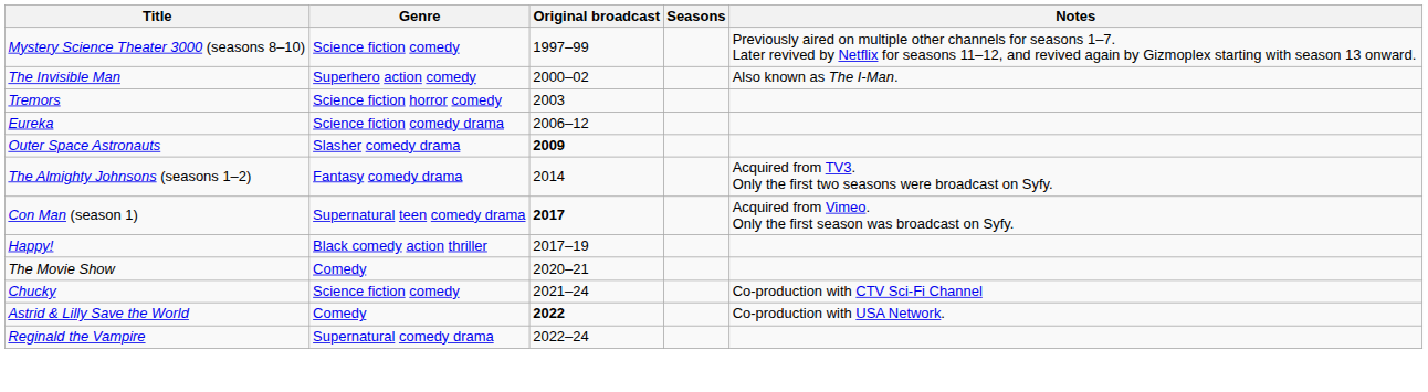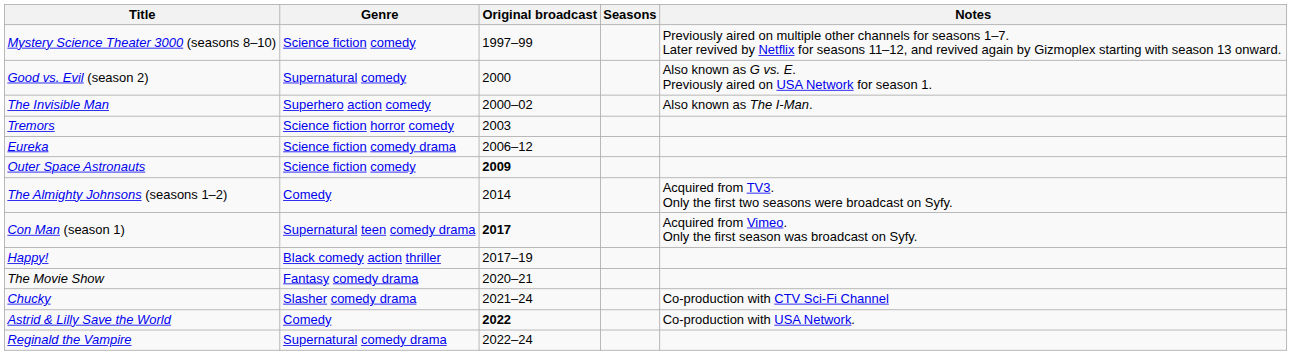+ row: Good vs. Evil (season 2) | Supernatural comedy | 2000 | Also known as G vs. E. Previously aired on USA Network for season 1.
Outer Space Astronauts | Genre: Slasher comedy drama -> Science fiction comedy
The Almighty Johnsons (seasons 1–2) | Genre: Fantasy comedy drama -> Comedy
The Movie Show | Genre: Comedy -> Fantasy comedy drama
Chucky | Genre: Science fiction comedy -> Slasher comedy drama
